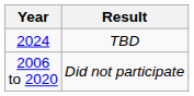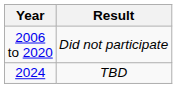rows swapped: 2006 to 2020 <-> 2024
